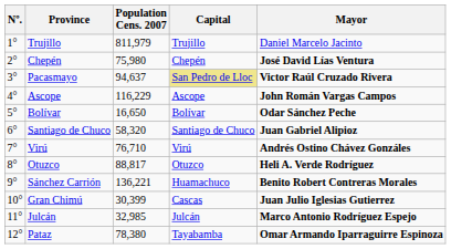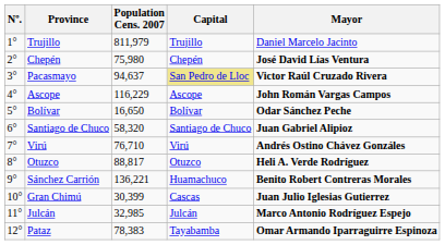Pataz | Population Cens. 2007: 78,380 -> 78,383
